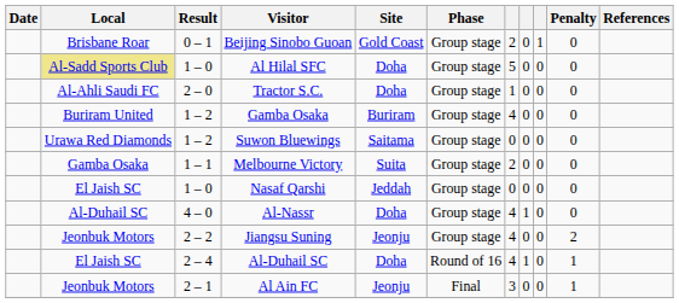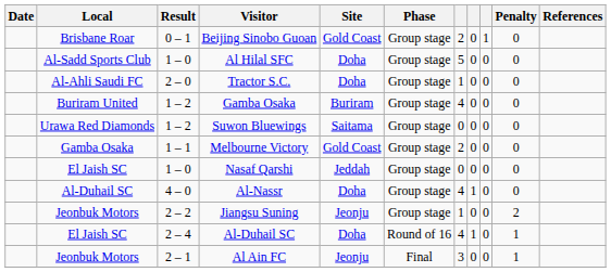Al Hilal SFC | Local: khaki background -> no background
Melbourne Victory | Site: Suita -> Gold Coast
Jiangsu Suning | column 7: 4 -> 1
